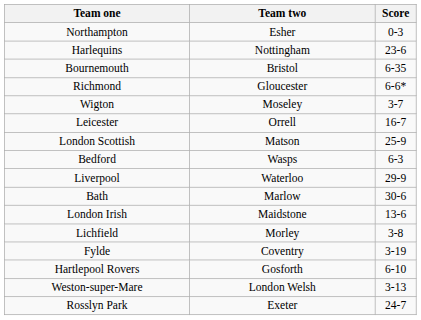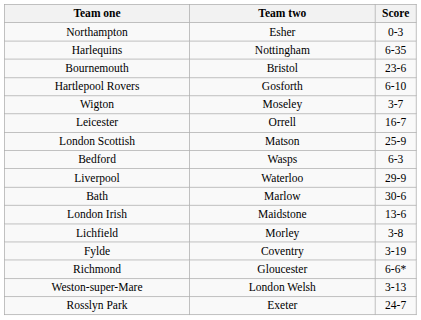Harlequins | Score: 23-6 -> 6-35
Bournemouth | Score: 6-35 -> 23-6
rows swapped: Hartlepool Rovers <-> Richmond
